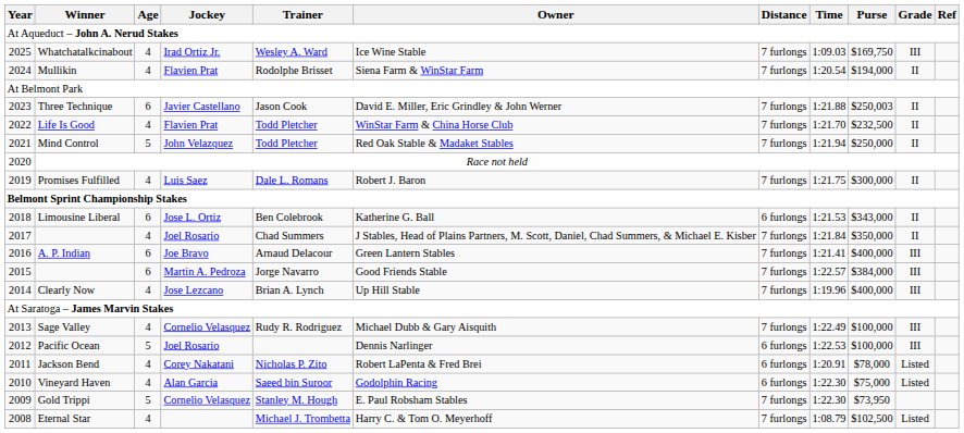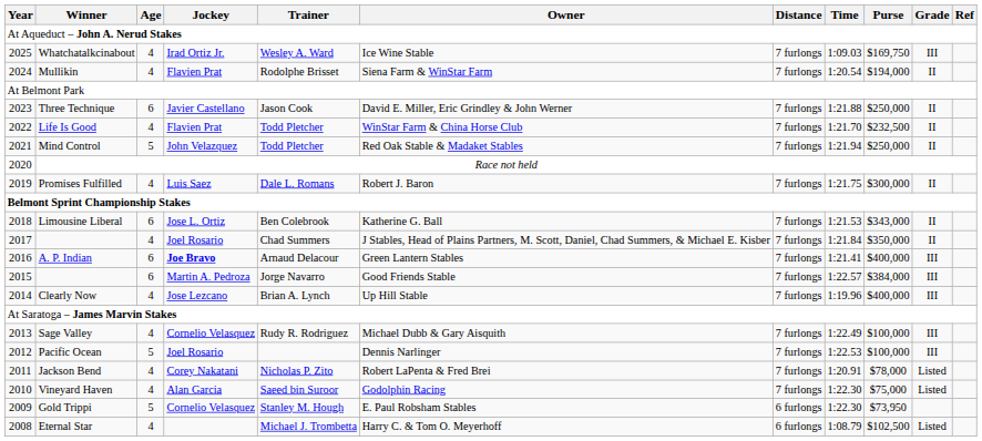Three Technique | Purse: $250,003 -> $250,000
Limousine Liberal | Distance: 6 furlongs -> 7 furlongs
A. P. Indian | Jockey: normal -> bold
Pacific Ocean | Distance: 6 furlongs -> 7 furlongs
Jackson Bend | Distance: 6 furlongs -> 7 furlongs
Vineyard Haven | Distance: 6 furlongs -> 7 furlongs
Gold Trippi | Distance: 7 furlongs -> 6 furlongs
Eternal Star | Distance: 7 furlongs -> 6 furlongs
